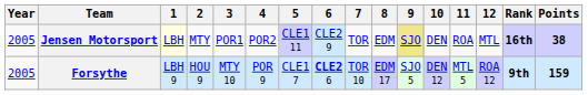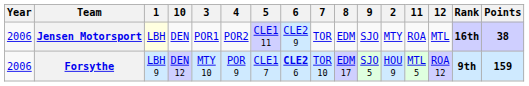columns swapped: 2 <-> 10
Jensen Motorsport | Year: 2005 -> 2006
Jensen Motorsport | 9: khaki background -> no background
Forsythe | Year: 2005 -> 2006
